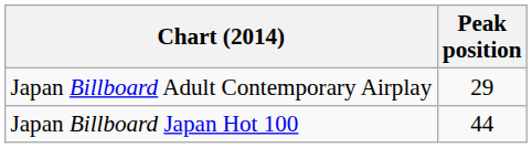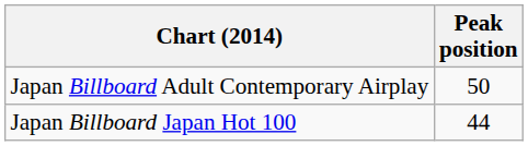Japan Billboard Adult Contemporary Airplay | Peak position: 29 -> 50
